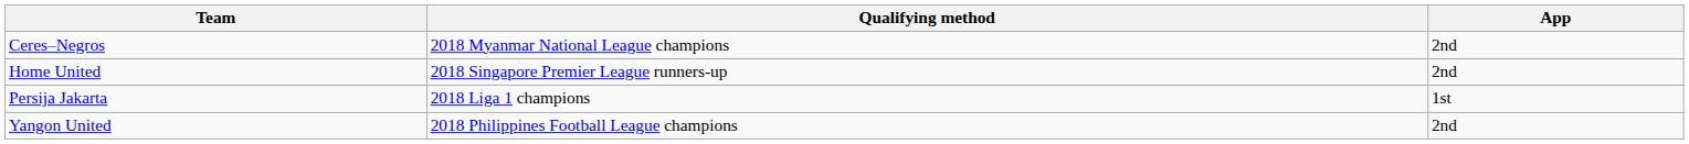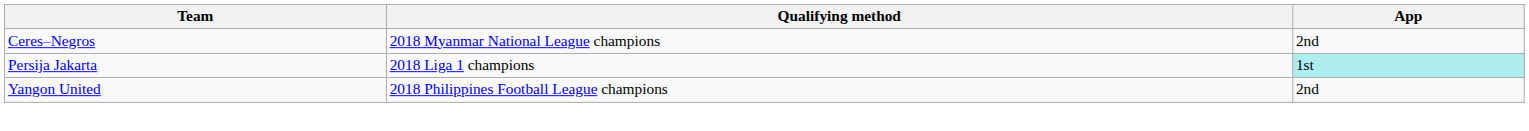- row: Home United | 2018 Singapore Premier League runners-up | 2nd
Persija Jakarta | App: no background -> paleturquoise background
